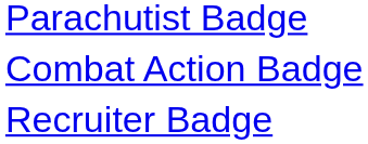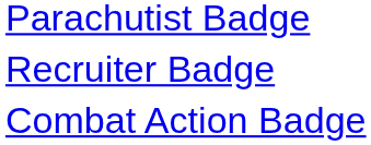rows swapped: Combat Action Badge <-> Recruiter Badge
